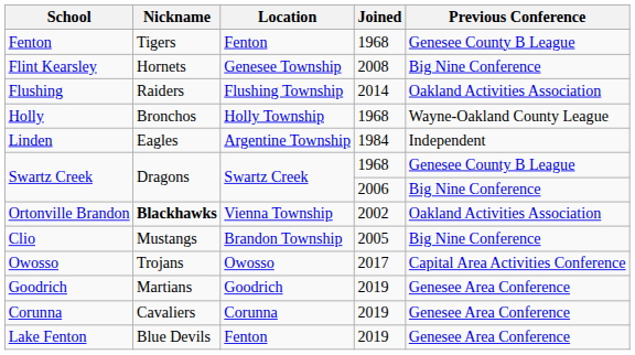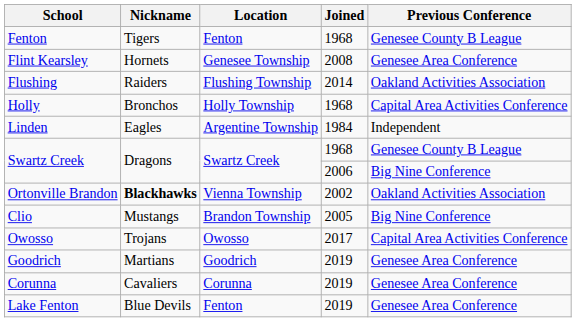Flint Kearsley | Previous Conference: Big Nine Conference -> Genesee Area Conference
Holly | Previous Conference: Wayne-Oakland County League -> Capital Area Activities Conference
